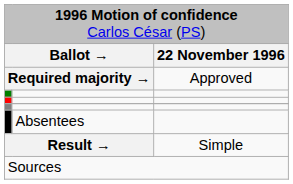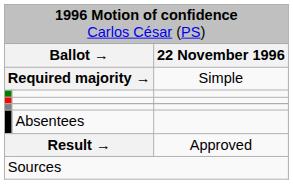Required majority → | column 3: Approved -> Simple
Result → | column 3: Simple -> Approved
